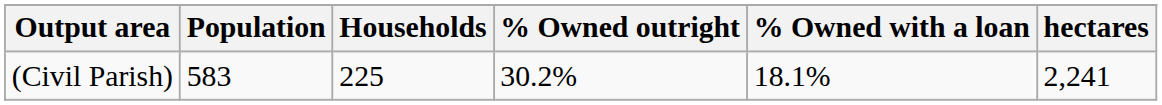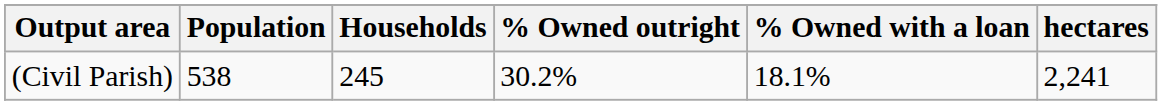(Civil Parish) | Population: 583 -> 538
(Civil Parish) | Households: 225 -> 245
